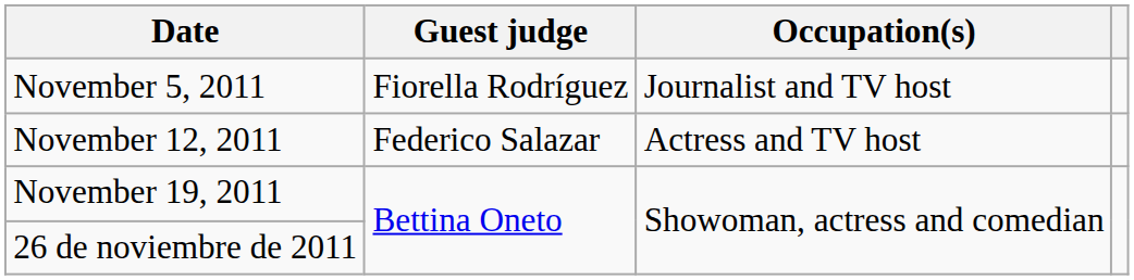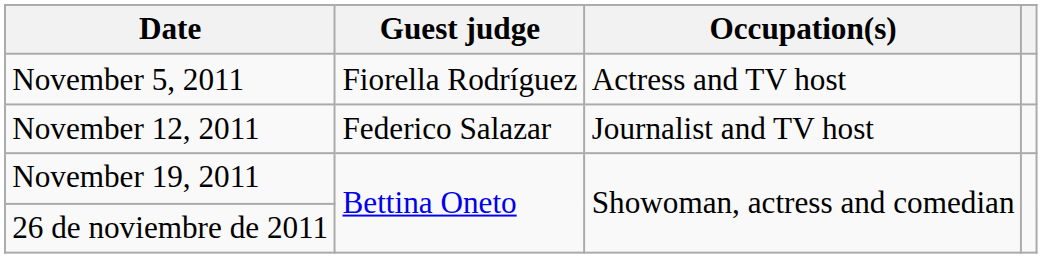November 5, 2011 | Occupation(s): Journalist and TV host -> Actress and TV host
November 12, 2011 | Occupation(s): Actress and TV host -> Journalist and TV host
